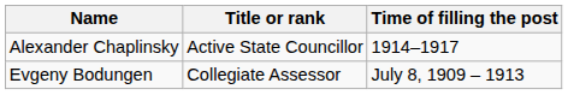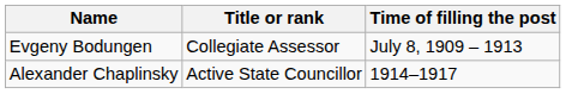rows swapped: Evgeny Bodungen <-> Alexander Chaplinsky
